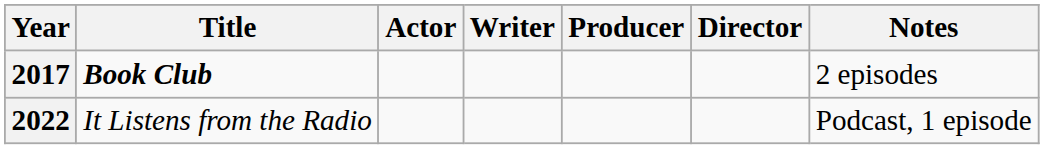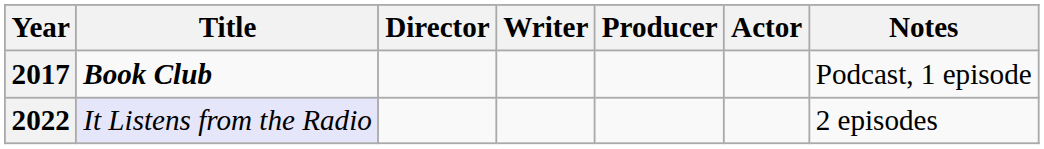columns swapped: Director <-> Actor
2017 | Notes: 2 episodes -> Podcast, 1 episode
2022 | Title: no background -> lavender background
2022 | Notes: Podcast, 1 episode -> 2 episodes
